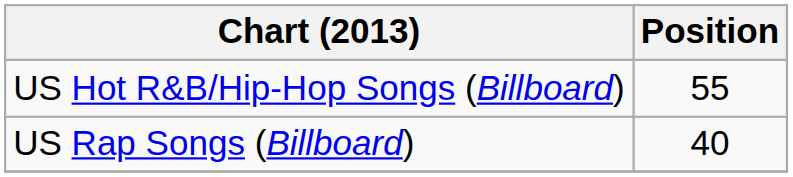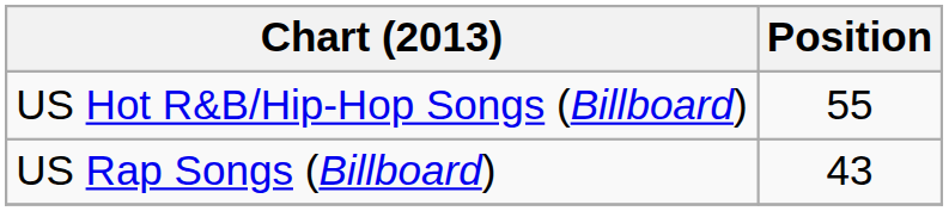US Rap Songs (Billboard) | Position: 40 -> 43
